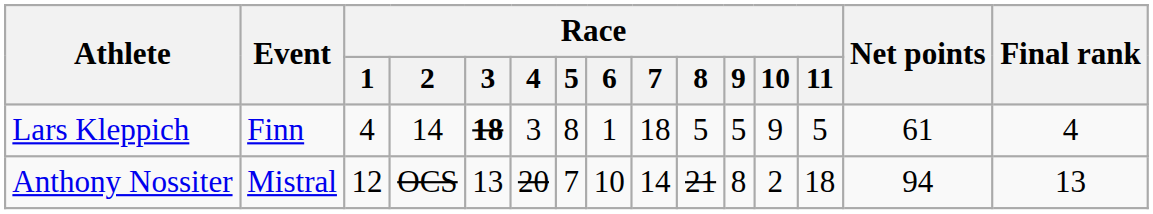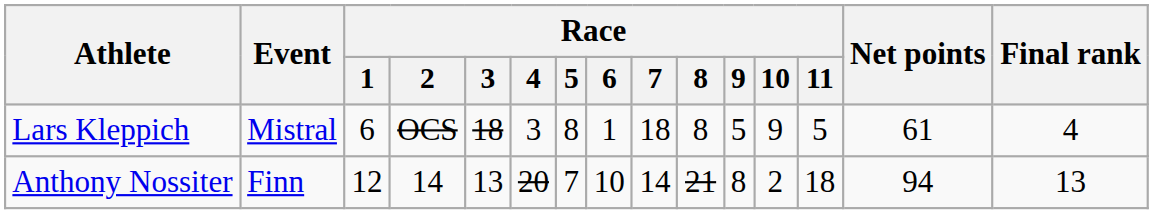Lars Kleppich | Event: Finn -> Mistral
Lars Kleppich | Race / 1: 4 -> 6
Lars Kleppich | Race / 2: 14 -> OCS
Lars Kleppich | Race / 3: bold -> normal
Lars Kleppich | Race / 8: 5 -> 8
Anthony Nossiter | Event: Mistral -> Finn
Anthony Nossiter | Race / 2: OCS -> 14
